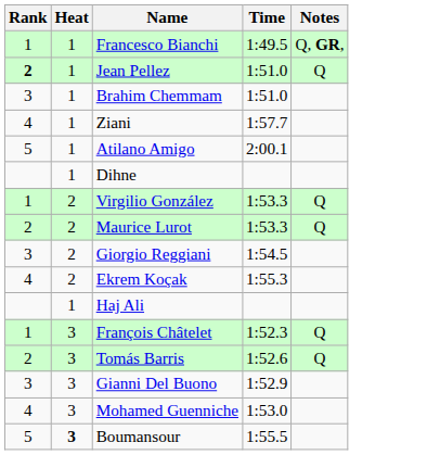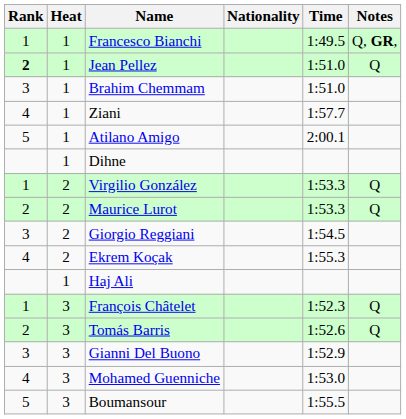+ column: Nationality
Boumansour | Heat: bold -> normal
